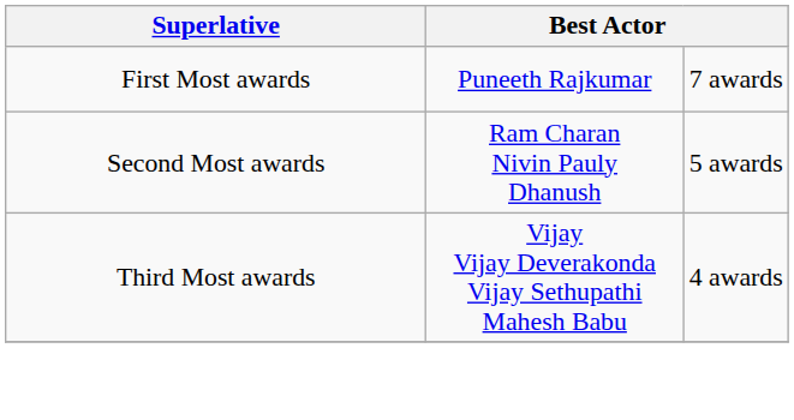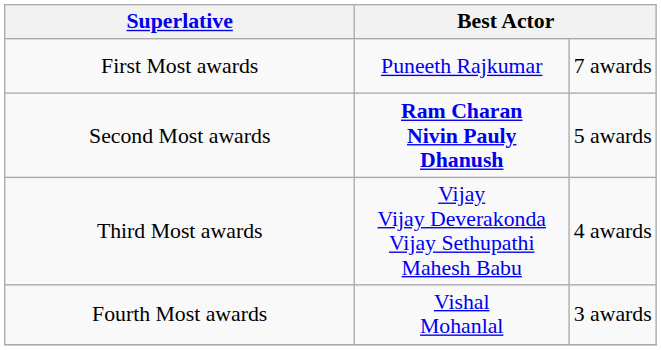Second Most awards | column 2: normal -> bold
+ row: Fourth Most awards | Vishal Mohanlal | 3 awards
